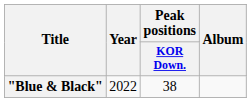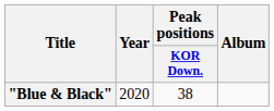"Blue & Black" | Year: 2022 -> 2020
